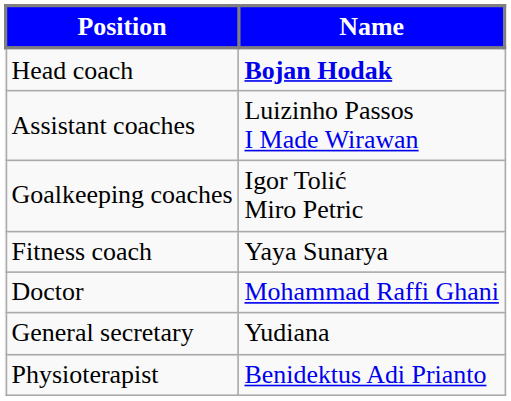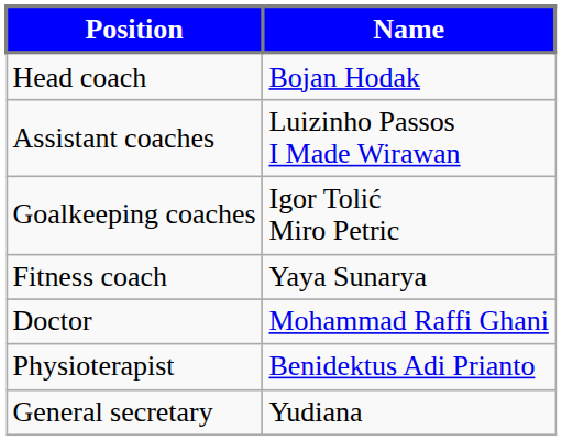Head coach | Name: bold -> normal
rows swapped: Physioterapist <-> General secretary
